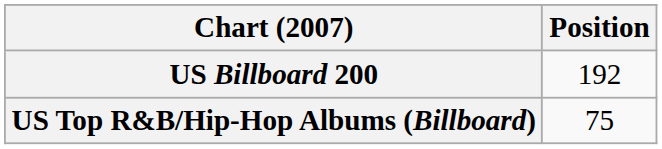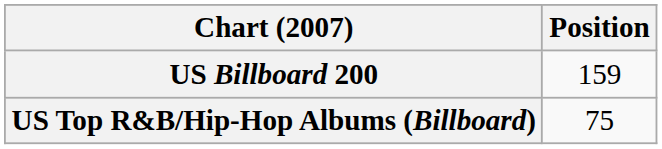US Billboard 200 | Position: 192 -> 159
